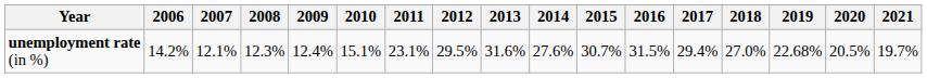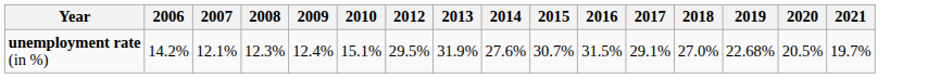- column: 2011 | 23.1%
unemployment rate (in %) | 2013: 31.6% -> 31.9%
unemployment rate (in %) | 2017: 29.4% -> 29.1%
